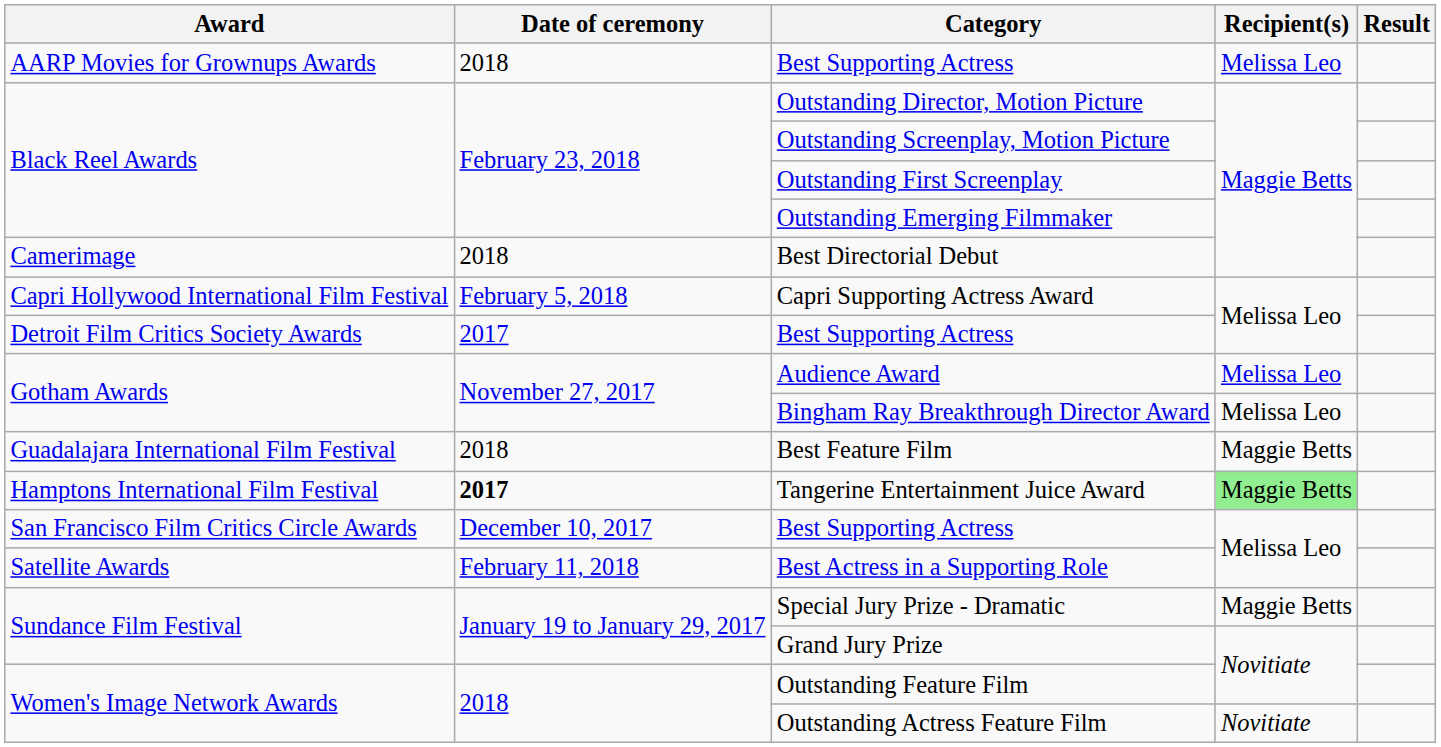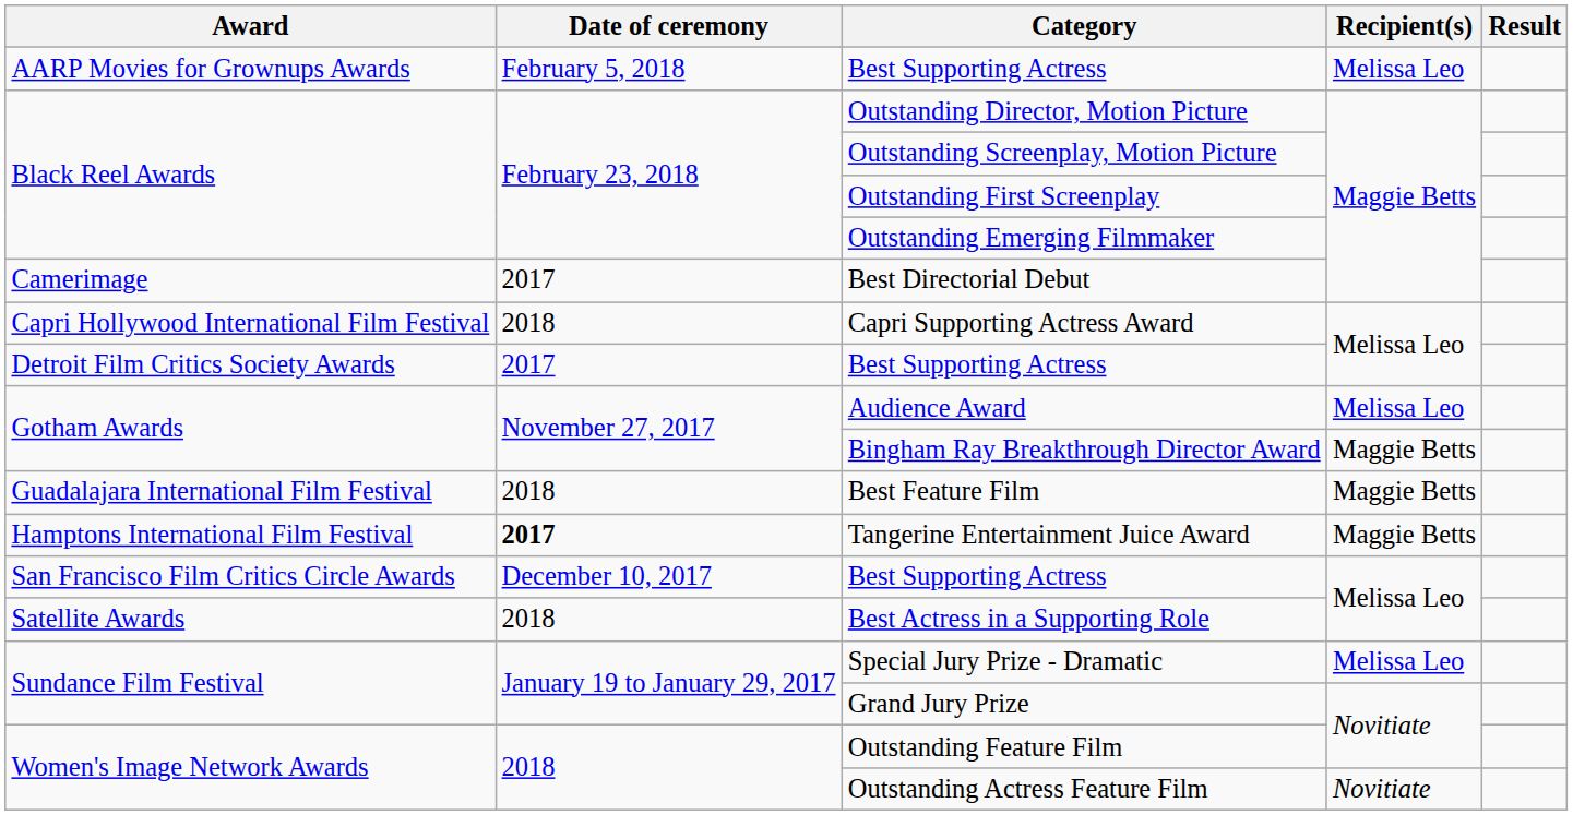AARP Movies for Grownups Awards / Best Supporting Actress | Date of ceremony: 2018 -> February 5, 2018
Best Directorial Debut | Date of ceremony: 2018 -> 2017
Capri Supporting Actress Award | Date of ceremony: February 5, 2018 -> 2018
Bingham Ray Breakthrough Director Award | Recipient(s): Melissa Leo -> Maggie Betts
Tangerine Entertainment Juice Award | Recipient(s): lightgreen background -> no background
Best Actress in a Supporting Role | Date of ceremony: February 11, 2018 -> 2018
Special Jury Prize - Dramatic | Recipient(s): Maggie Betts -> Melissa Leo
